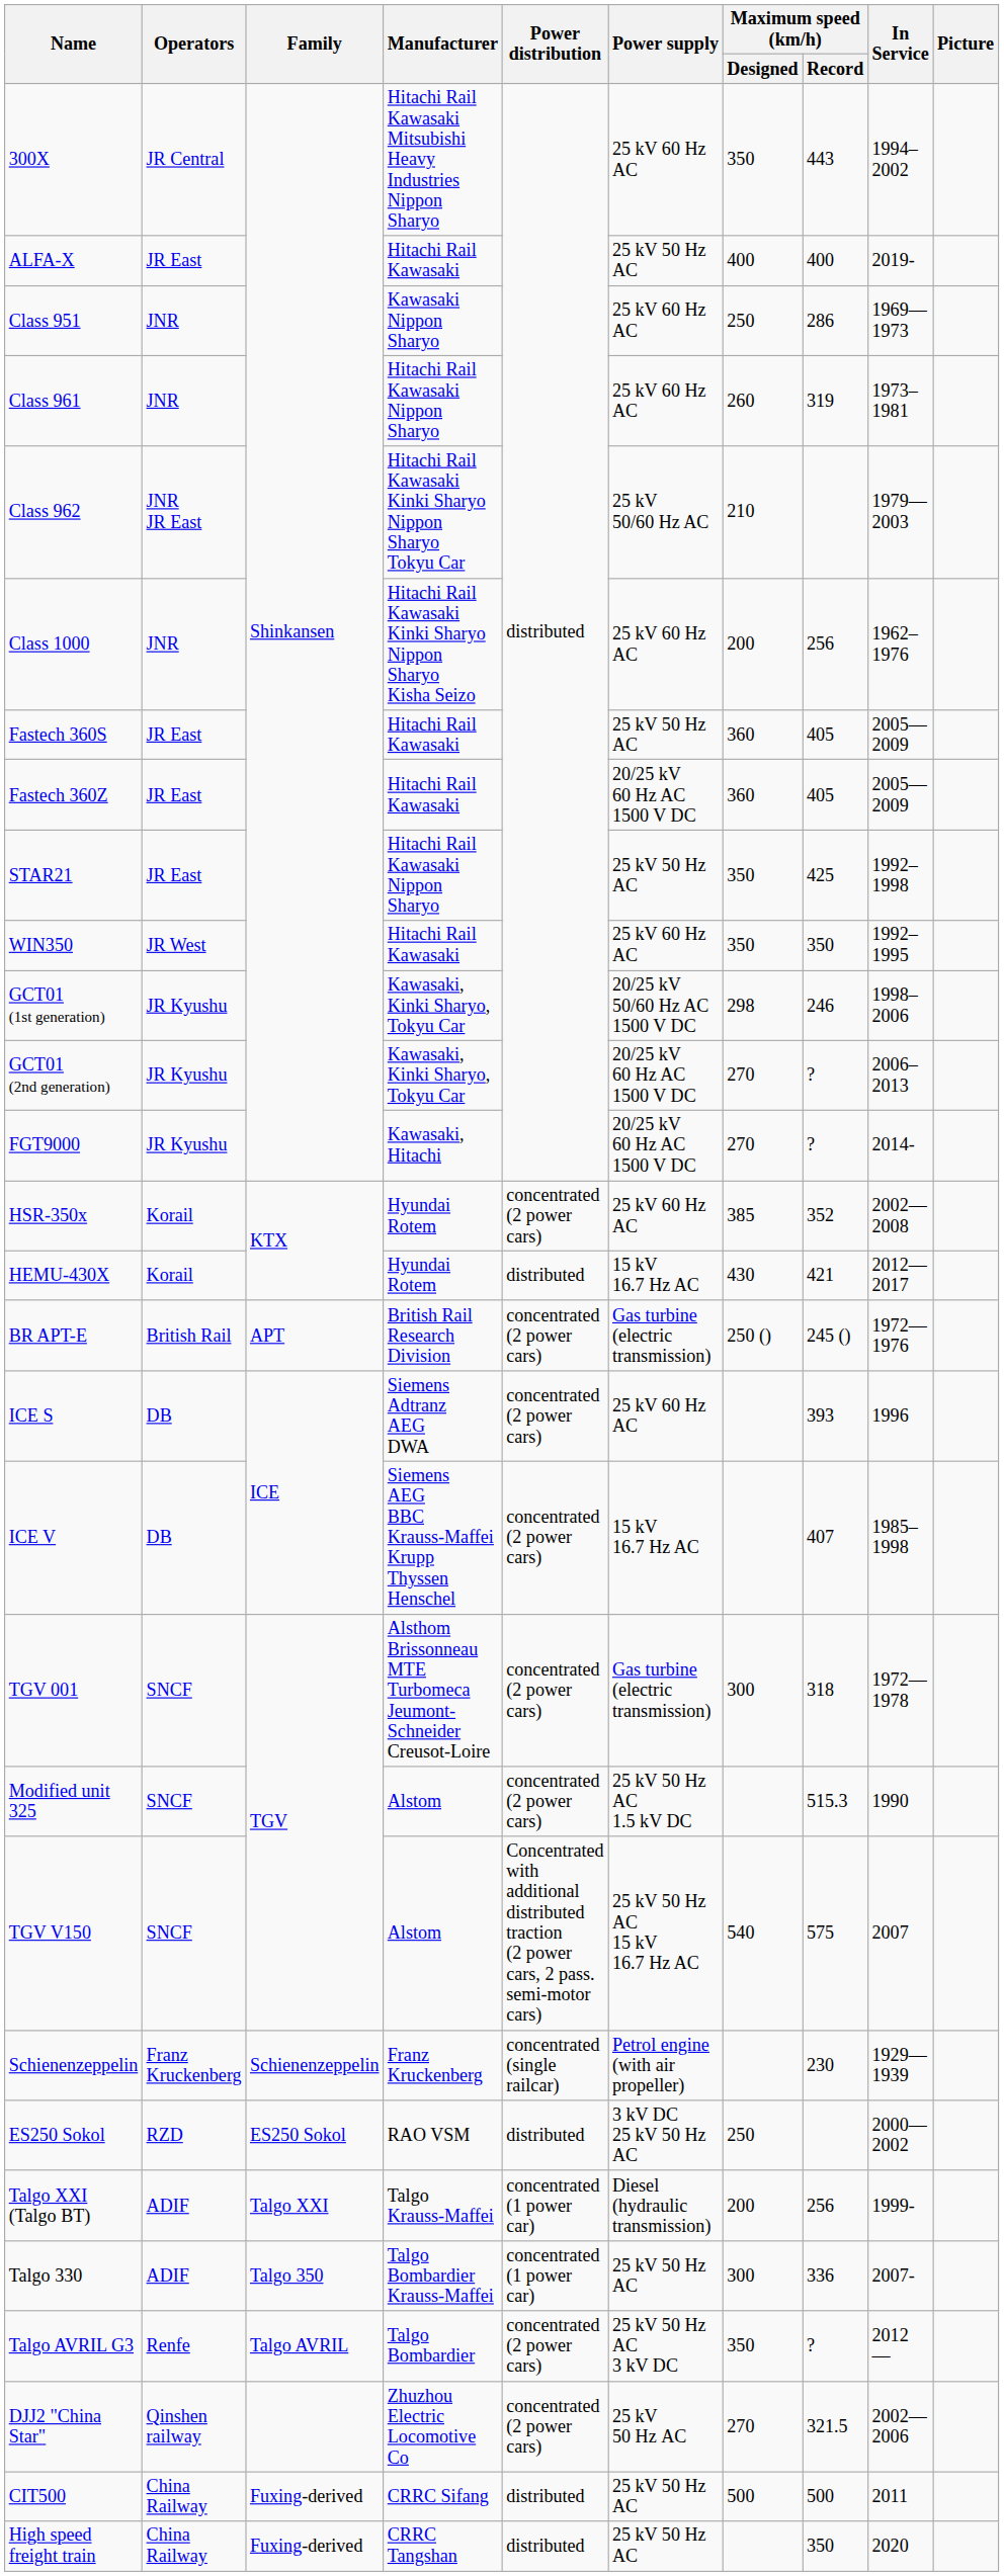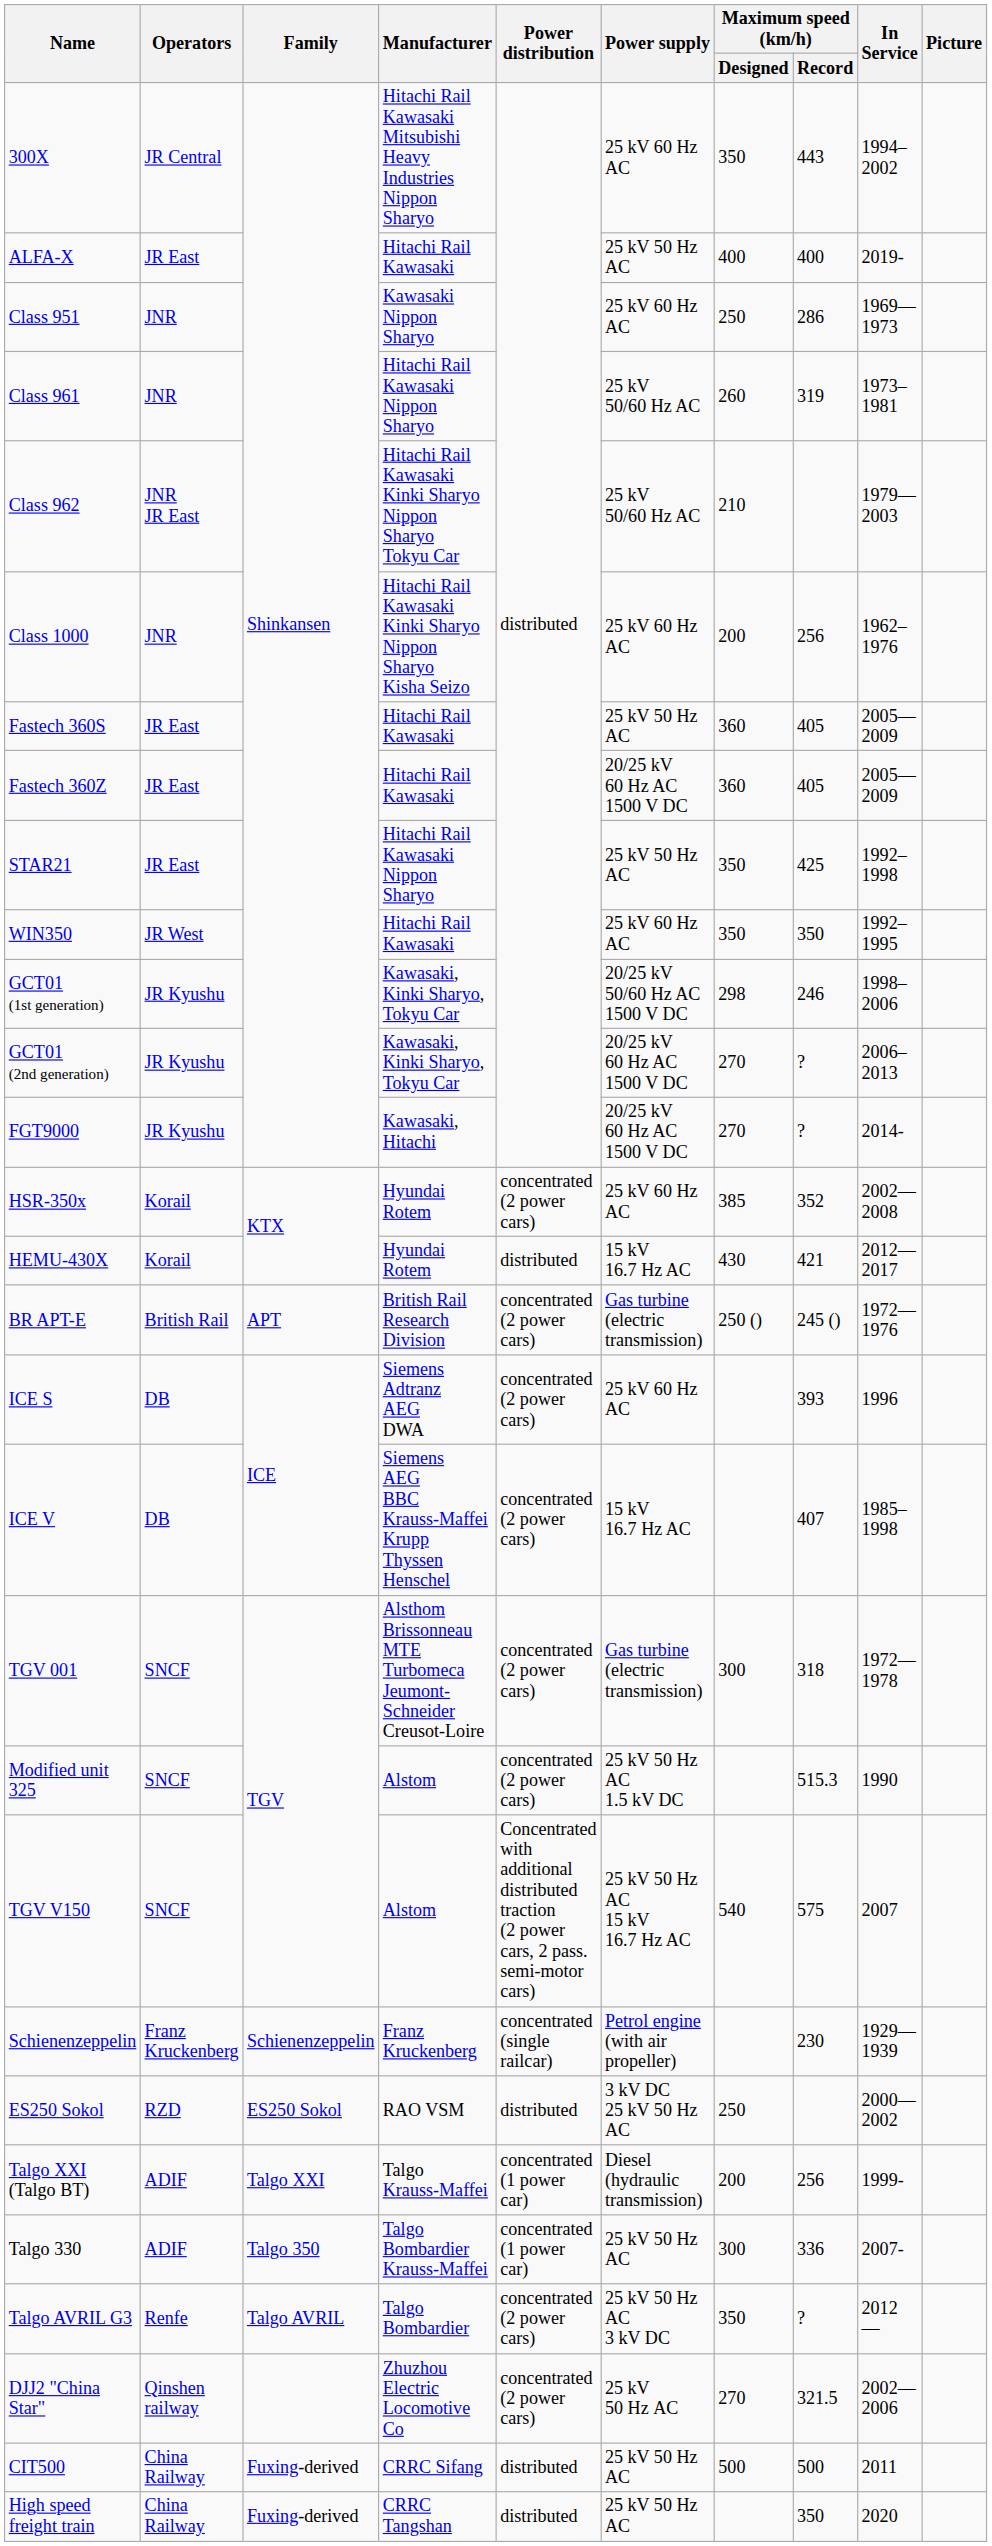Class 961 | Power supply: 25 kV 60 Hz AC -> 25 kV 50/60 Hz AC
